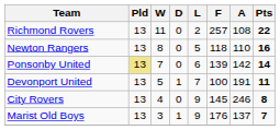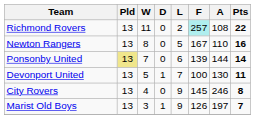Richmond Rovers | F: no background -> paleturquoise background
Newton Rangers | F: 118 -> 167
Ponsonby United | A: 142 -> 144
Devonport United | A: 191 -> 130
Marist Old Boys | F: 176 -> 126
Marist Old Boys | A: 137 -> 197
